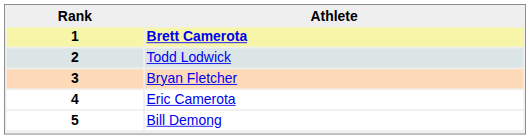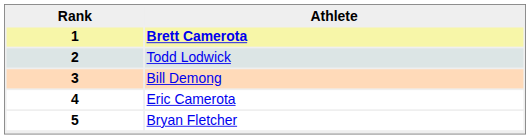3 | Athlete: Bryan Fletcher -> Bill Demong
5 | Athlete: Bill Demong -> Bryan Fletcher
